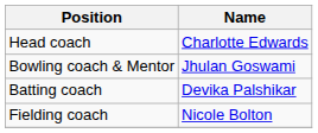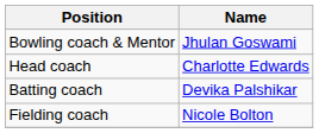rows swapped: Head coach <-> Bowling coach & Mentor
